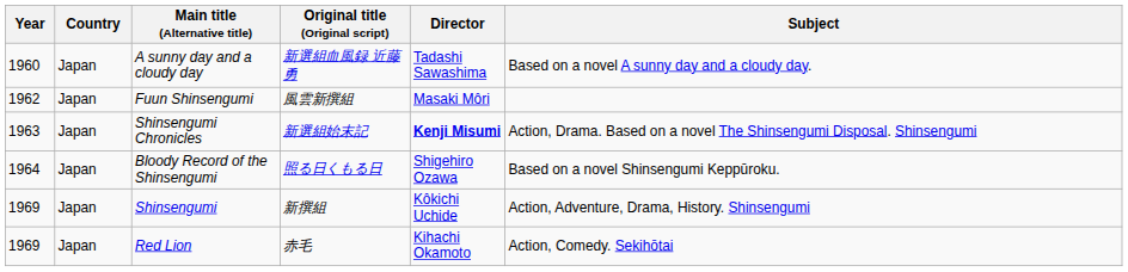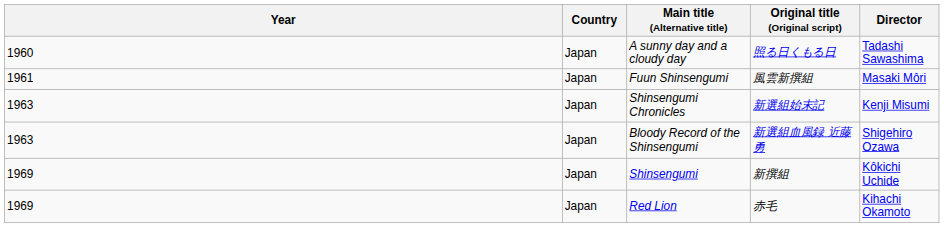- column: Subject | Based on a novel A sunny day and a cloudy day. | Action, Drama. Based on a novel The Shinsengumi Disposal. Shinsengumi | Based on a novel Shinsengumi Keppūroku. | Action, Adventure, Drama, History. Shinsengumi | Action, Comedy. Sekihōtai
A sunny day and a cloudy day | Original title (Original script): 新選組血風録 近藤勇 -> 照る日くもる日
Fuun Shinsengumi | Year: 1962 -> 1961
Shinsengumi Chronicles | Director: bold -> normal
Bloody Record of the Shinsengumi | Year: 1964 -> 1963
Bloody Record of the Shinsengumi | Original title (Original script): 照る日くもる日 -> 新選組血風録 近藤勇
